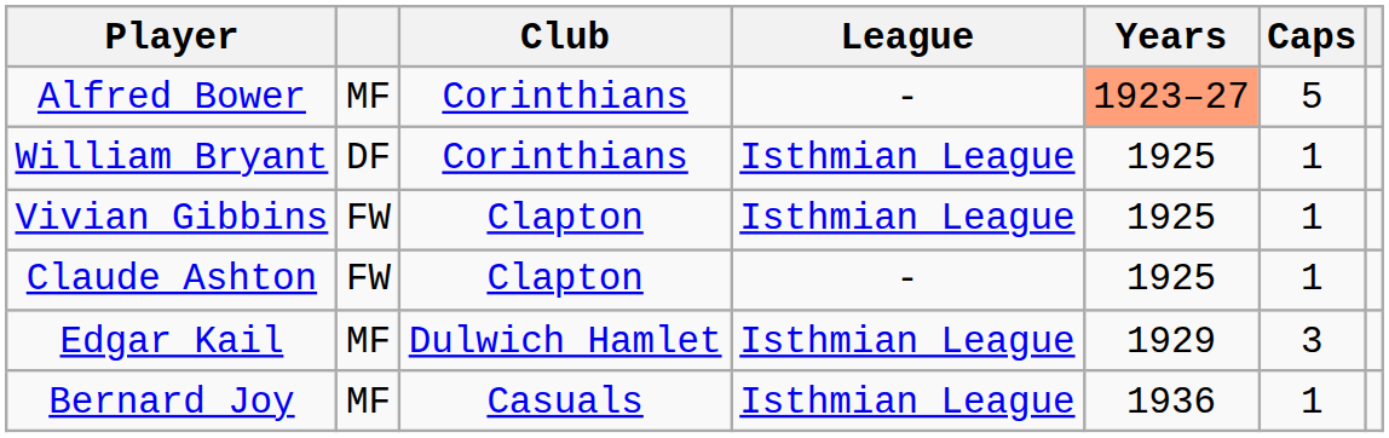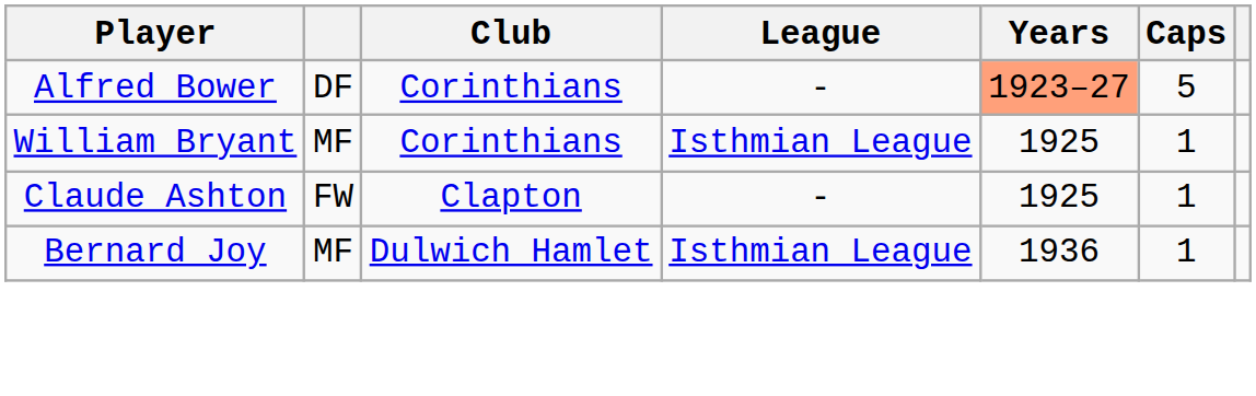Alfred Bower | column 2: MF -> DF
William Bryant | column 2: DF -> MF
- row: Vivian Gibbins | FW | Clapton | Isthmian League | 1925 | 1
- row: Edgar Kail | MF | Dulwich Hamlet | Isthmian League | 1929 | 3
Bernard Joy | Club: Casuals -> Dulwich Hamlet
